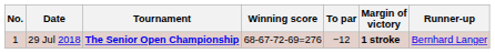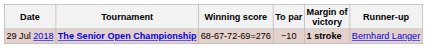- column: No. | 1
29 Jul 2018 | To par: −12 -> −10
